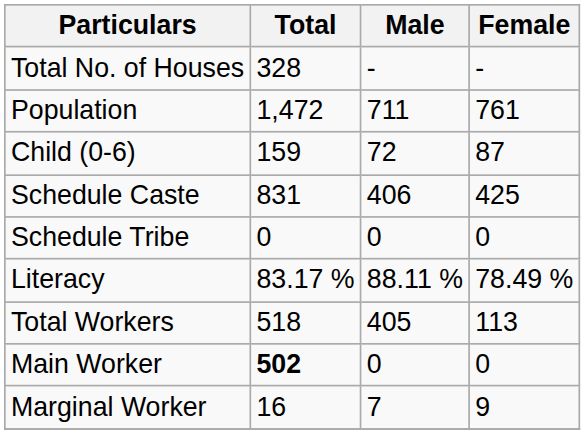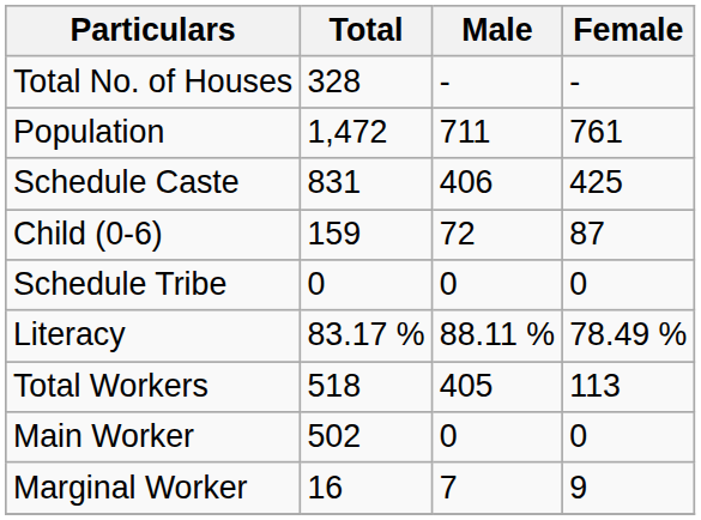rows swapped: Child (0-6) <-> Schedule Caste
Main Worker | Total: bold -> normal
